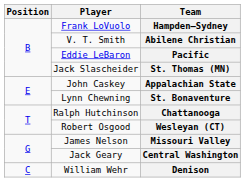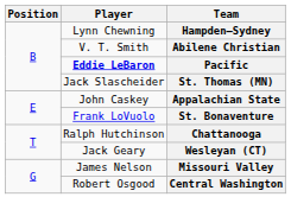Hampden–Sydney | Player: Frank LoVuolo -> Lynn Chewning
Pacific | Player: normal -> bold
St. Bonaventure | Player: Lynn Chewning -> Frank LoVuolo
Wesleyan (CT) | Player: Robert Osgood -> Jack Geary
Central Washington | Player: Jack Geary -> Robert Osgood
- row: C | William Wehr | Denison
